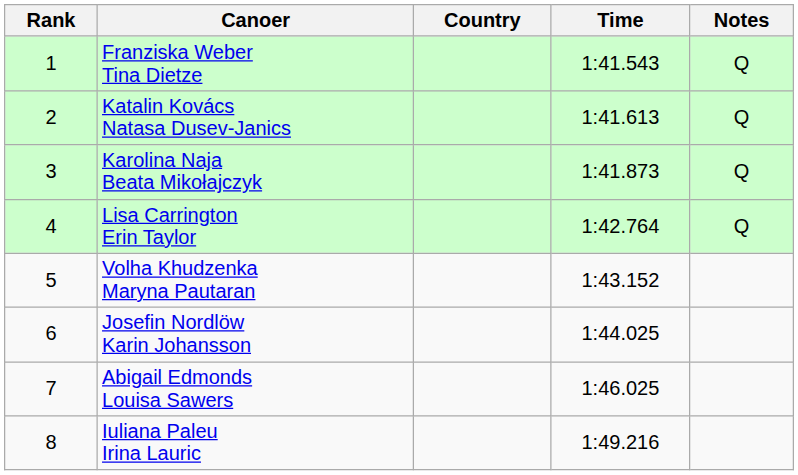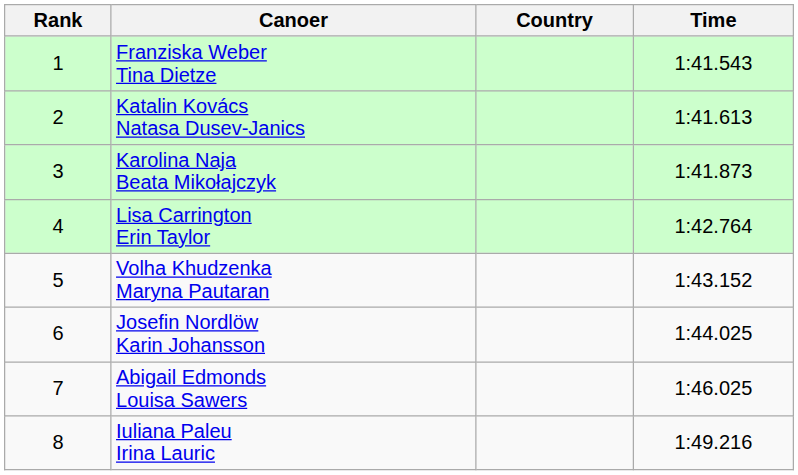- column: Notes | Q | Q | Q | Q
